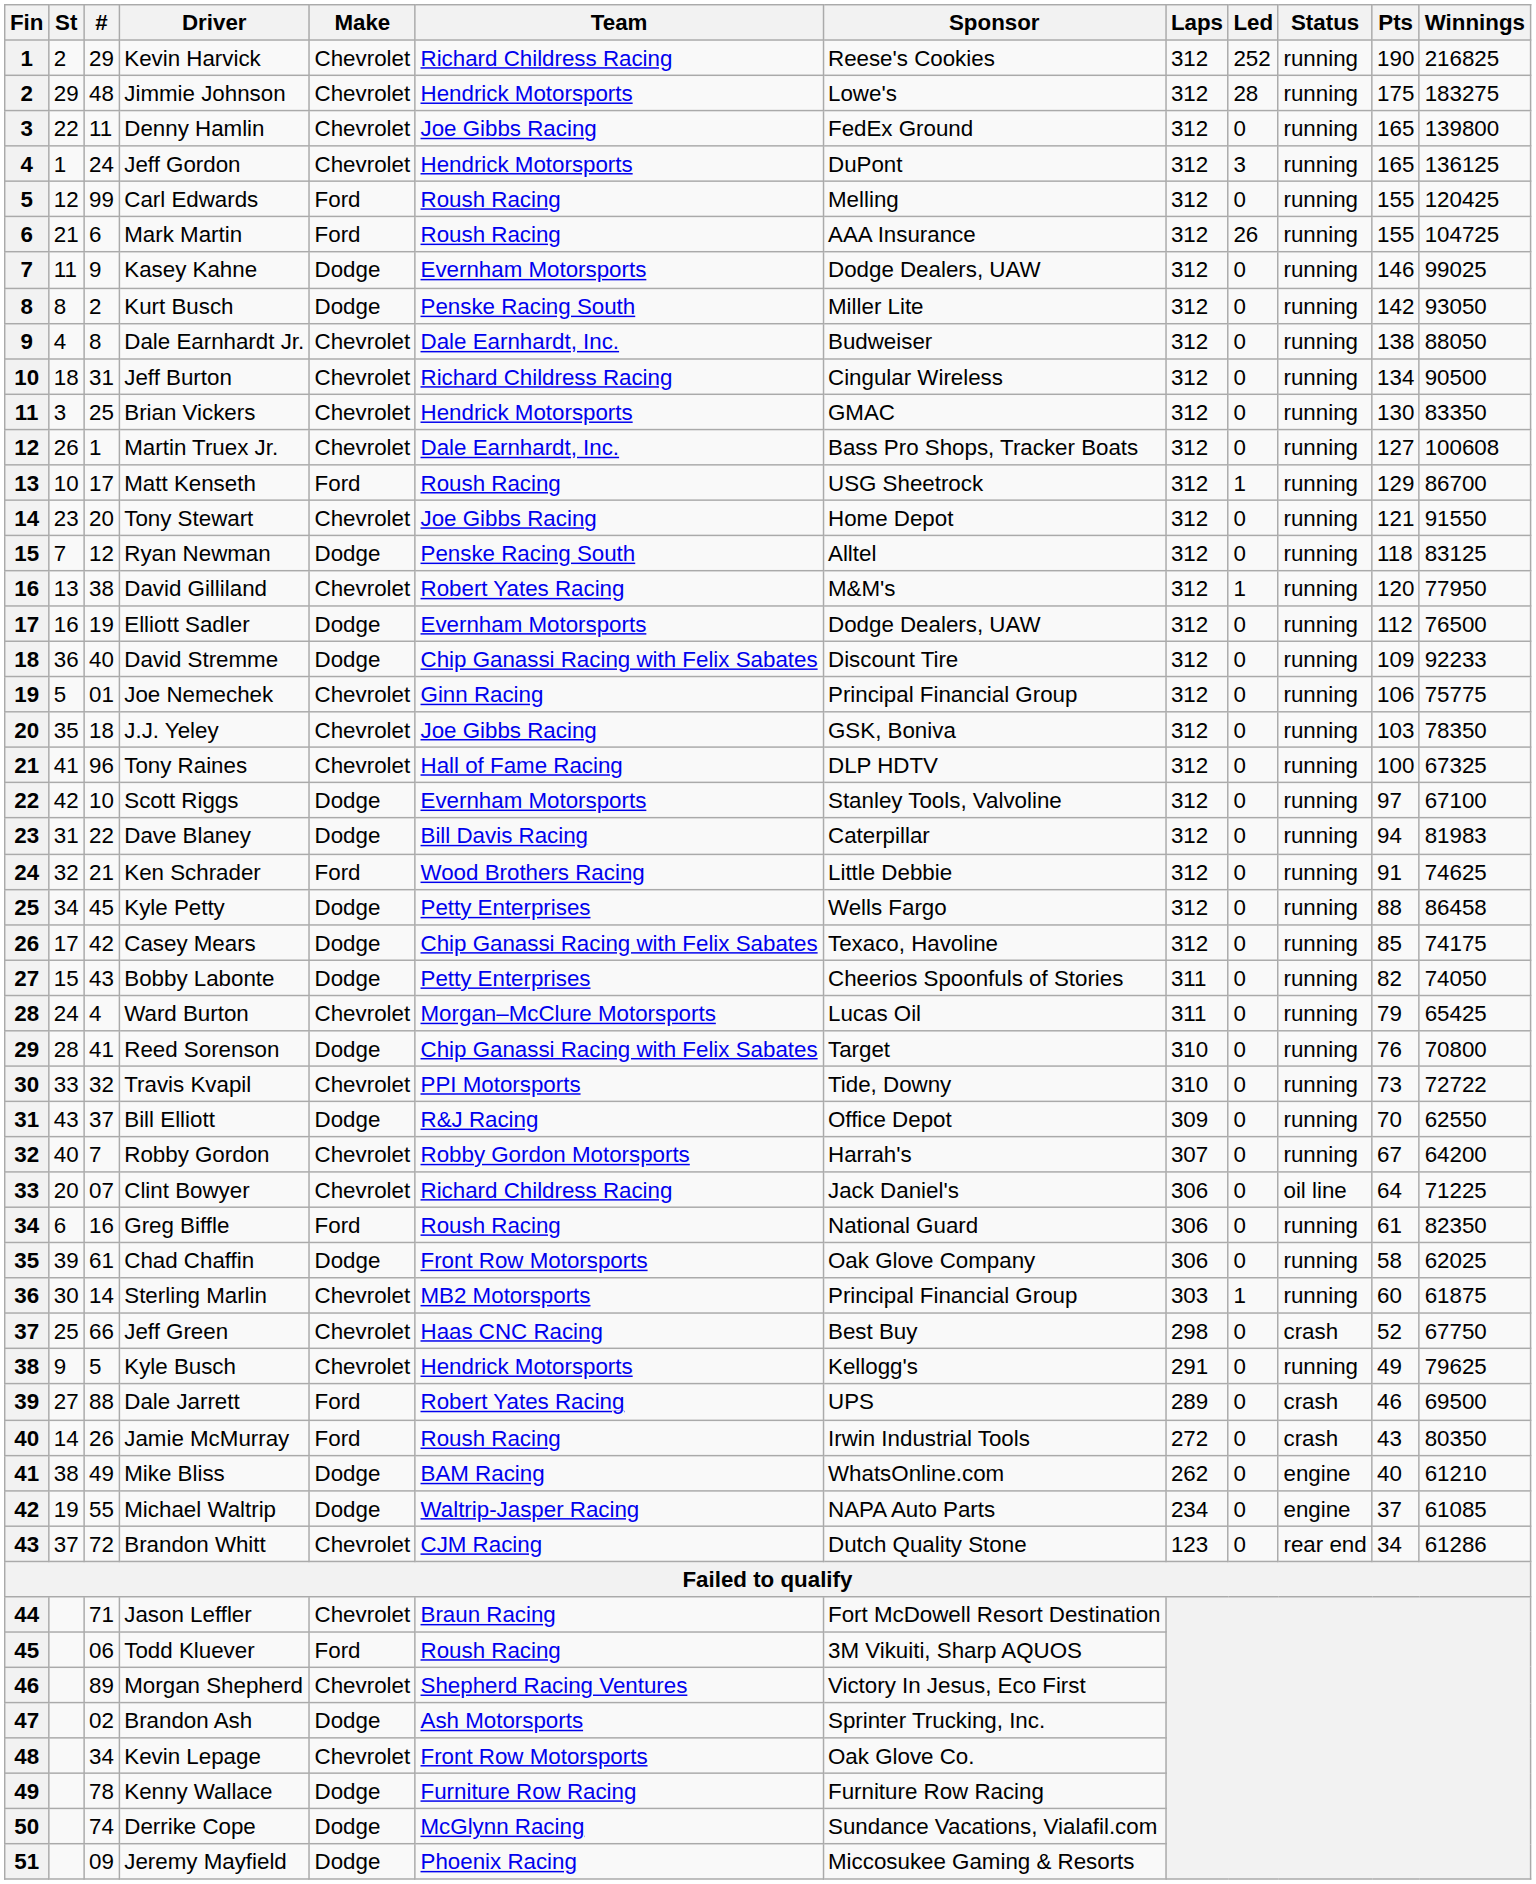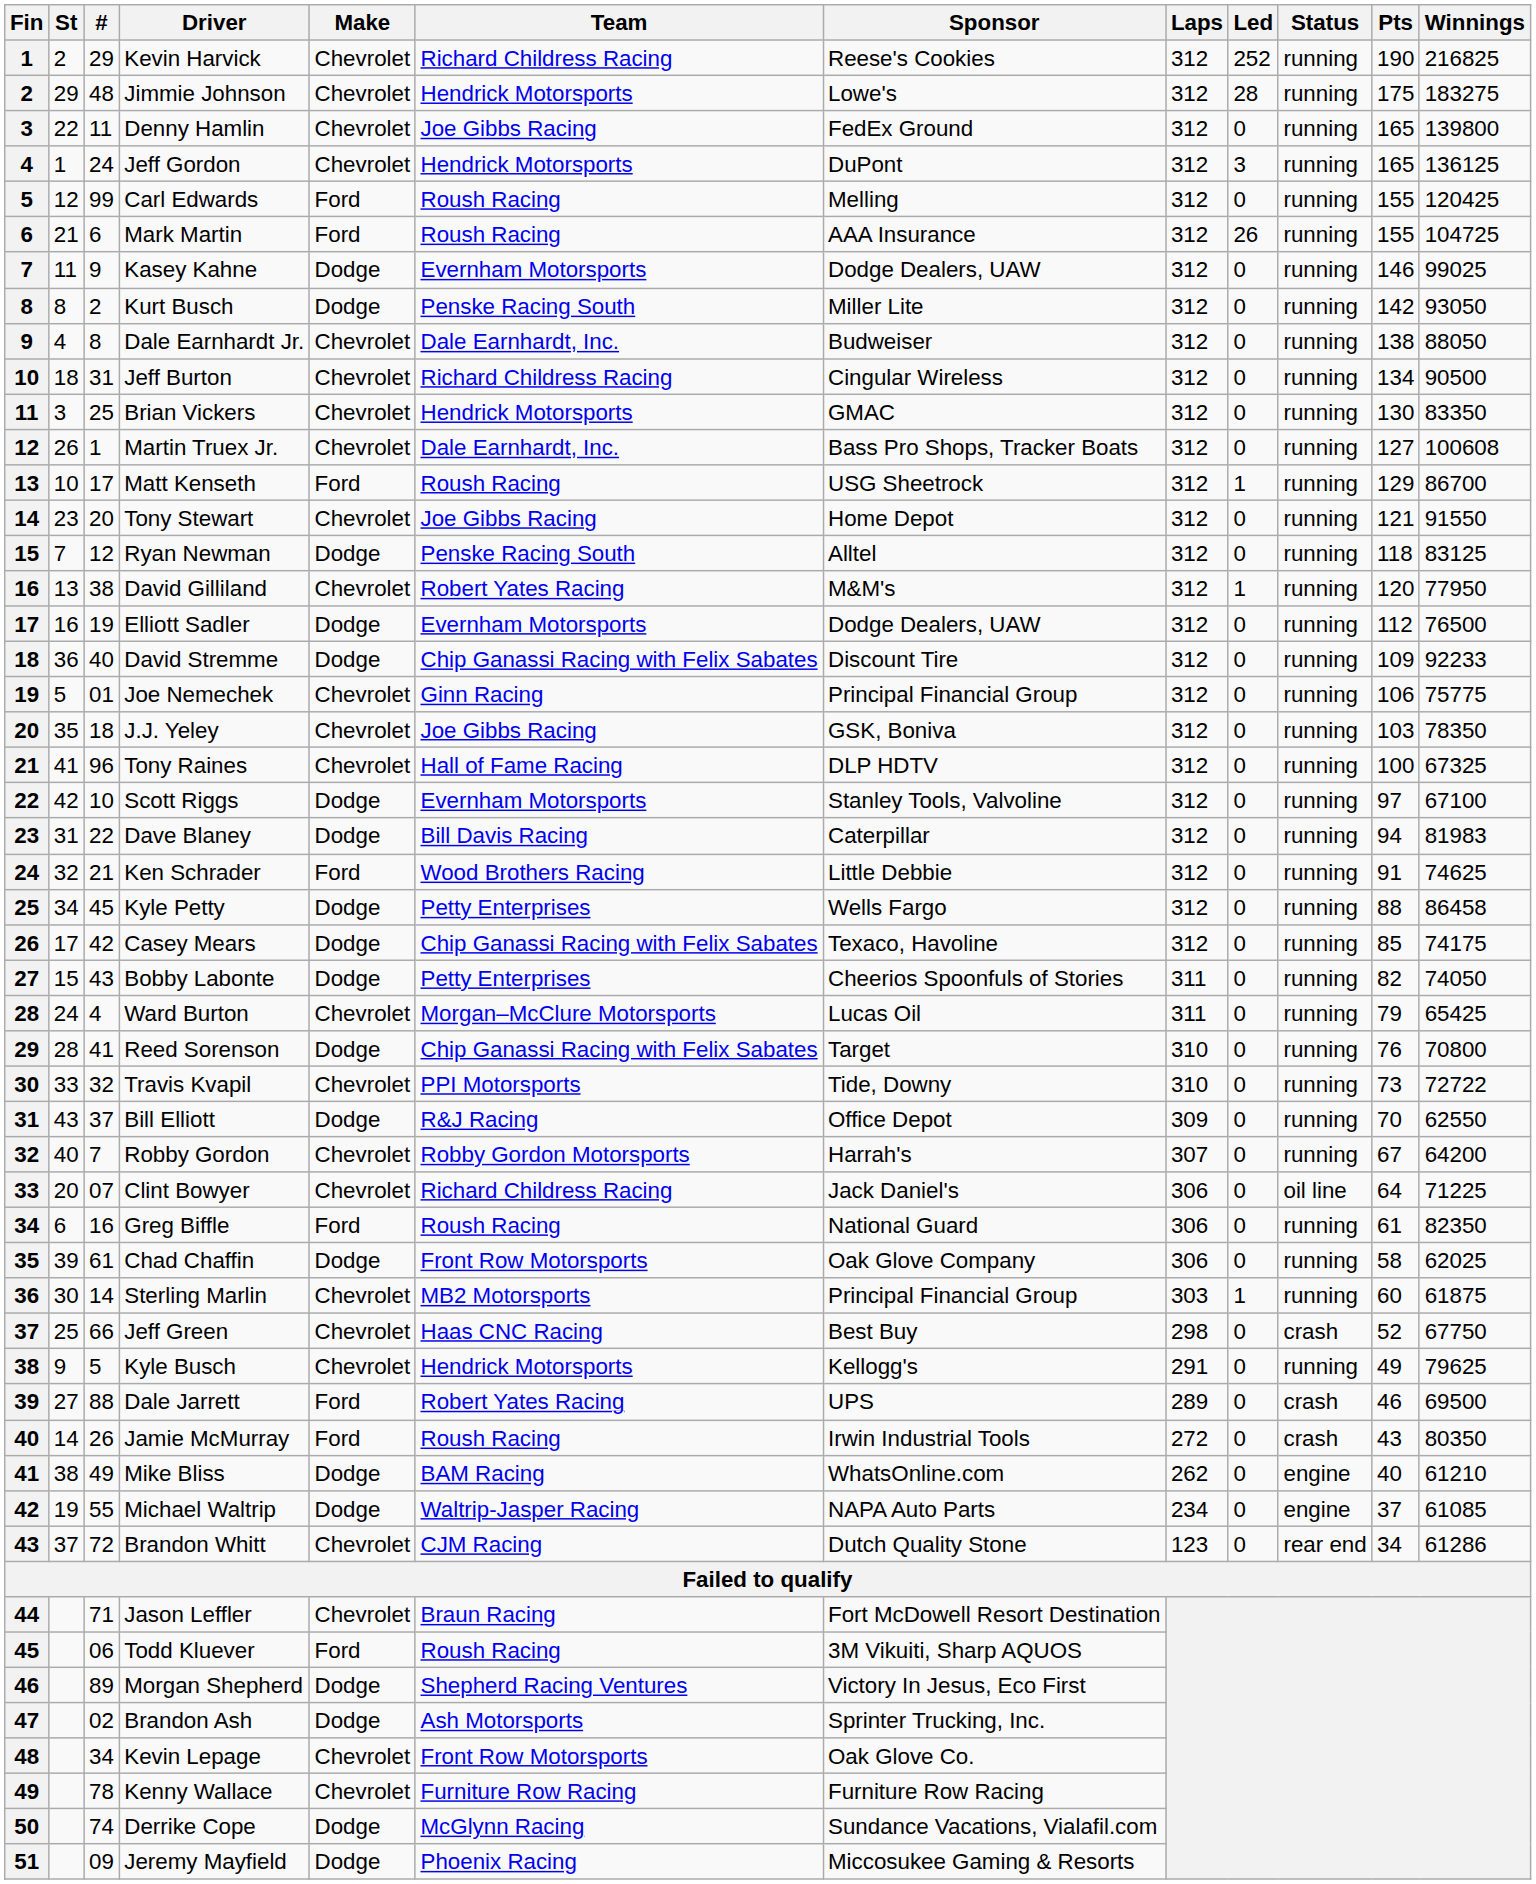Morgan Shepherd | Make: Chevrolet -> Dodge
Kenny Wallace | Make: Dodge -> Chevrolet
